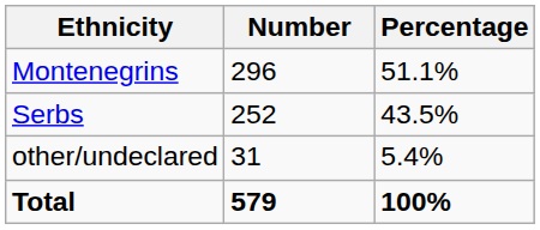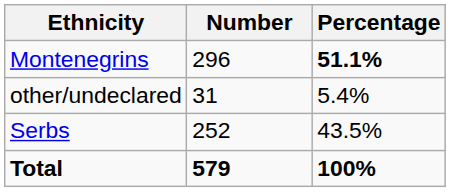Montenegrins | Percentage: normal -> bold
rows swapped: Serbs <-> other/undeclared
